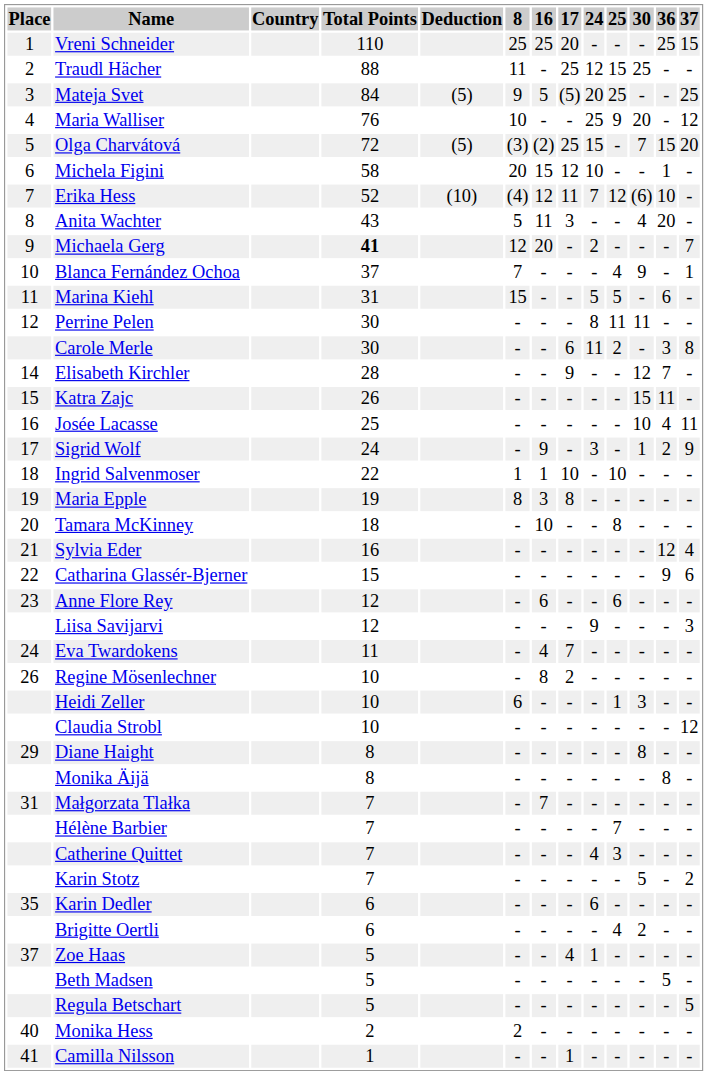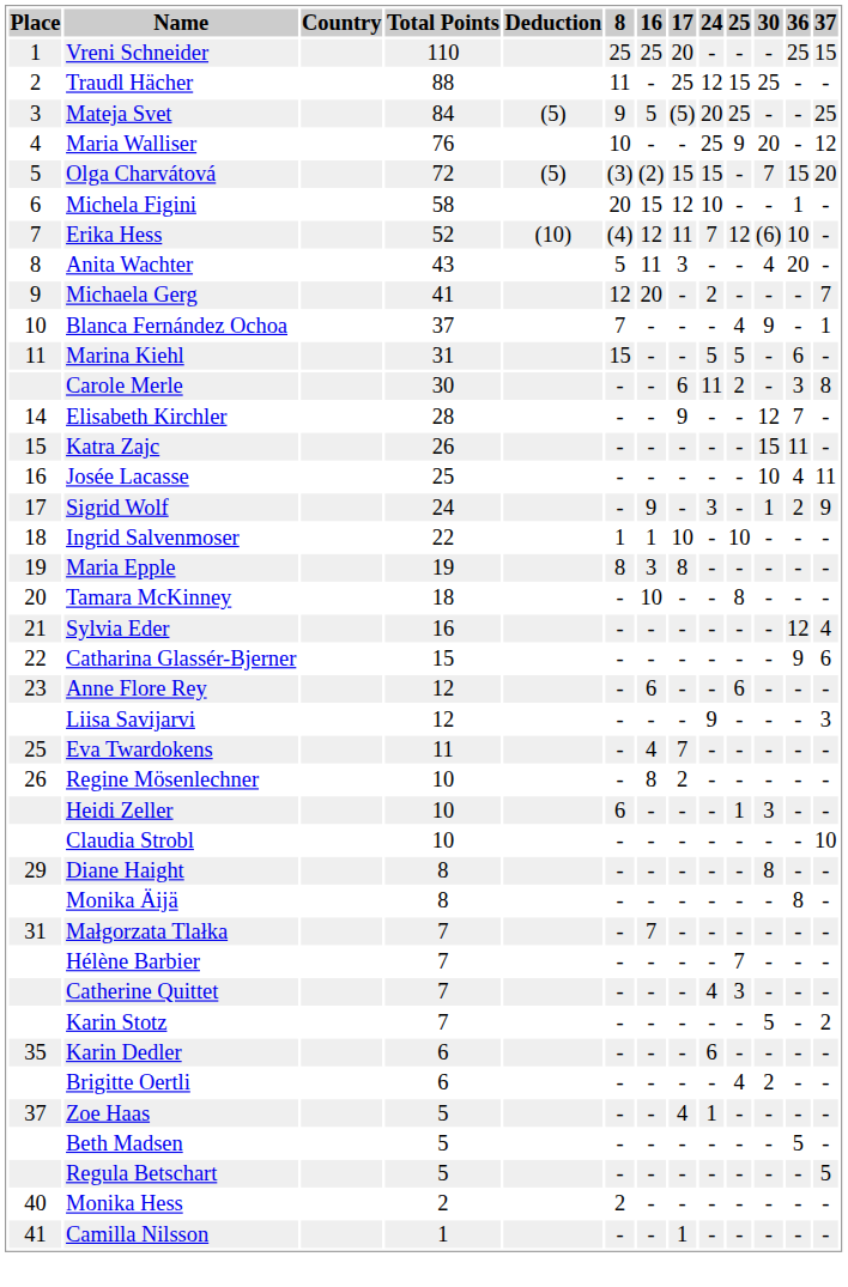Olga Charvátová | 17: 25 -> 15
Michaela Gerg | Total Points: bold -> normal
- row: 12 | Perrine Pelen | 30 | - | - | - | 8 | 11 | 11 | - | -
Eva Twardokens | Place: 24 -> 25
Claudia Strobl | 37: 12 -> 10
